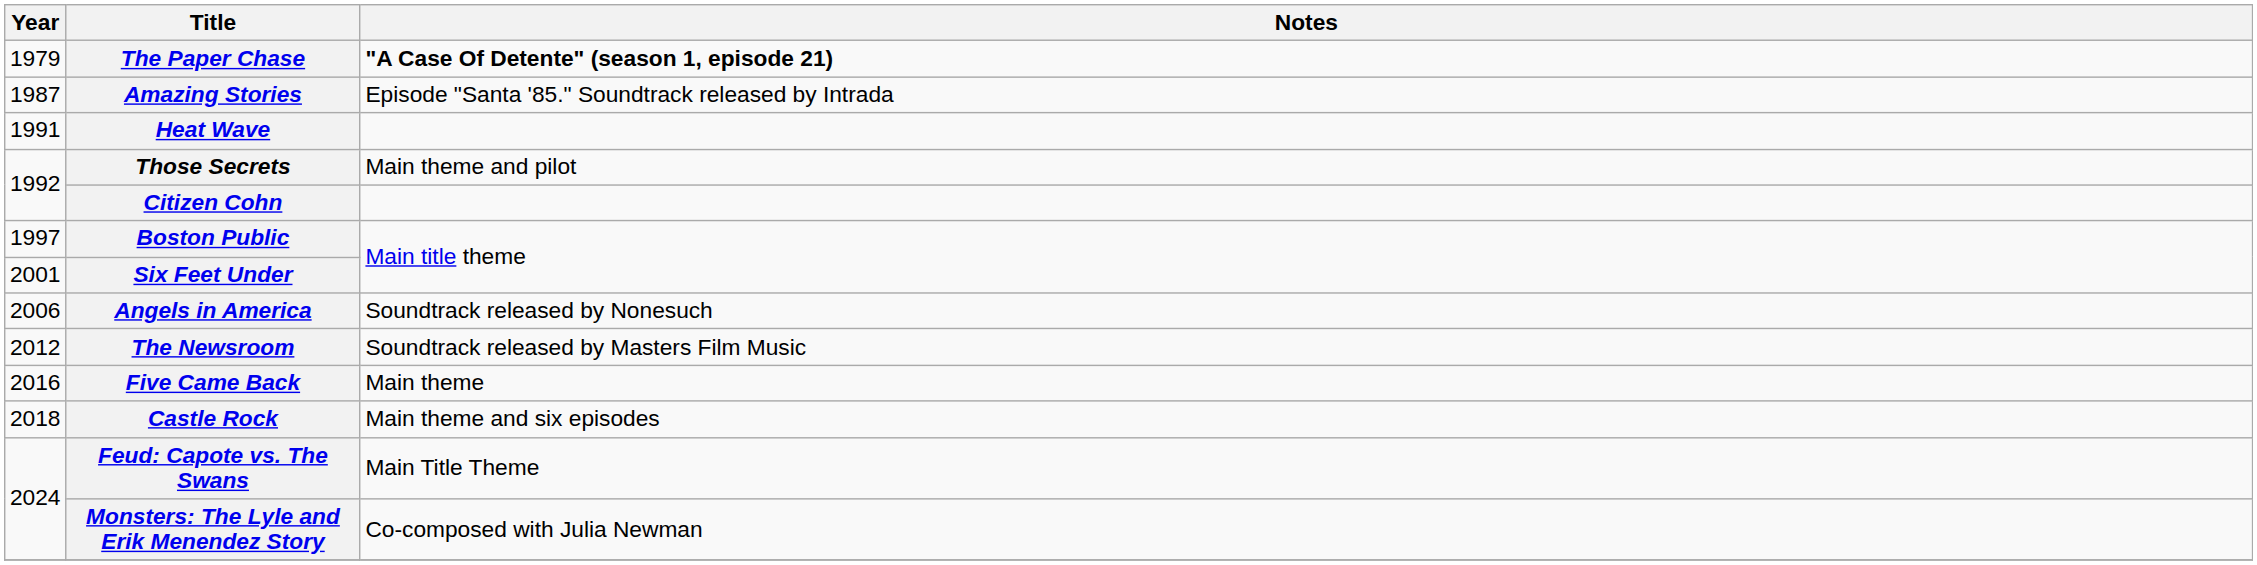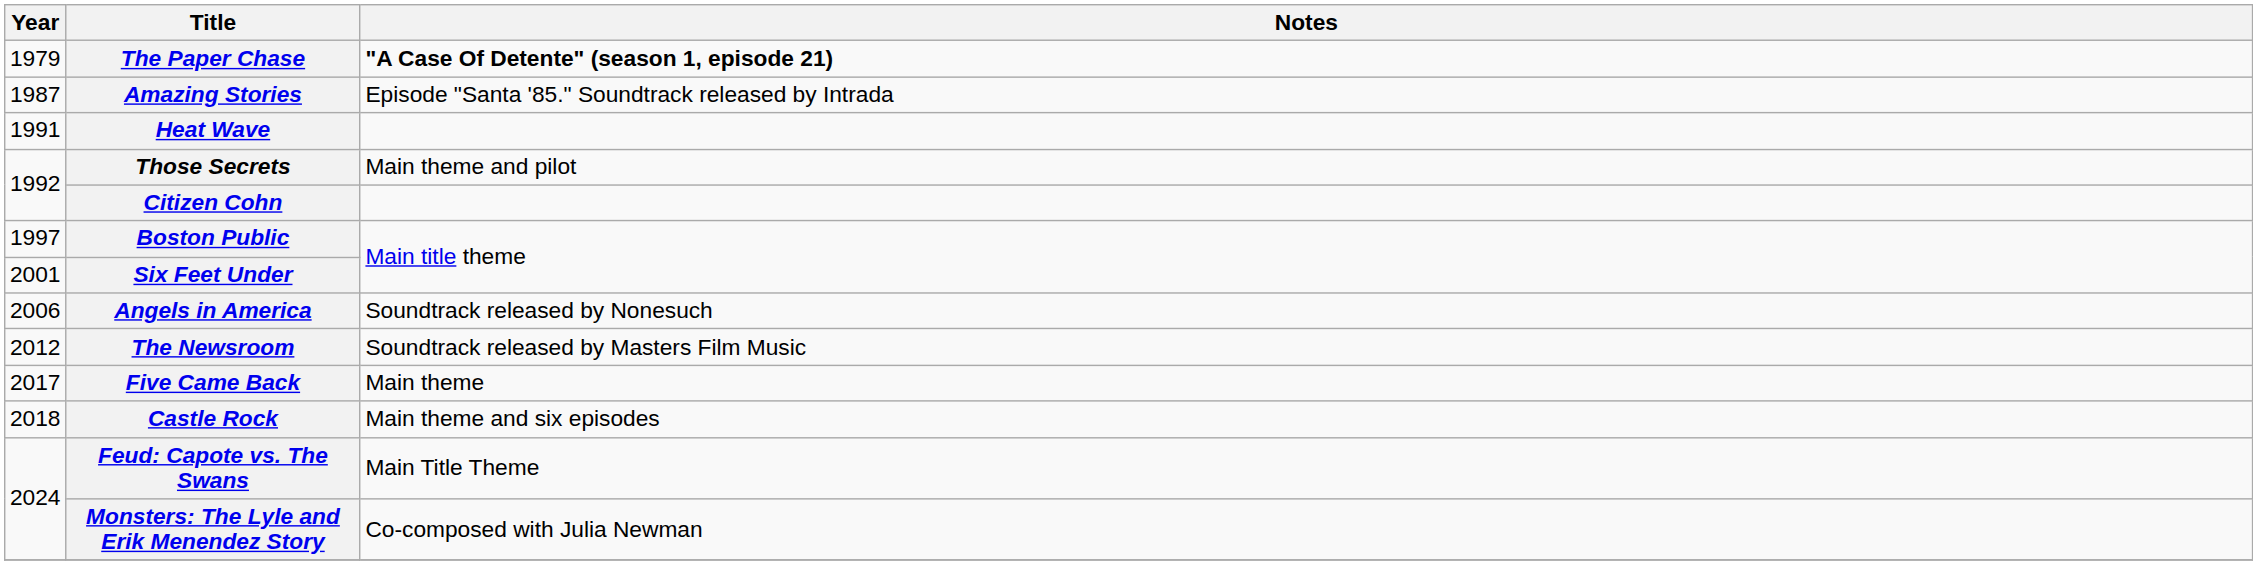Five Came Back | Year: 2016 -> 2017
